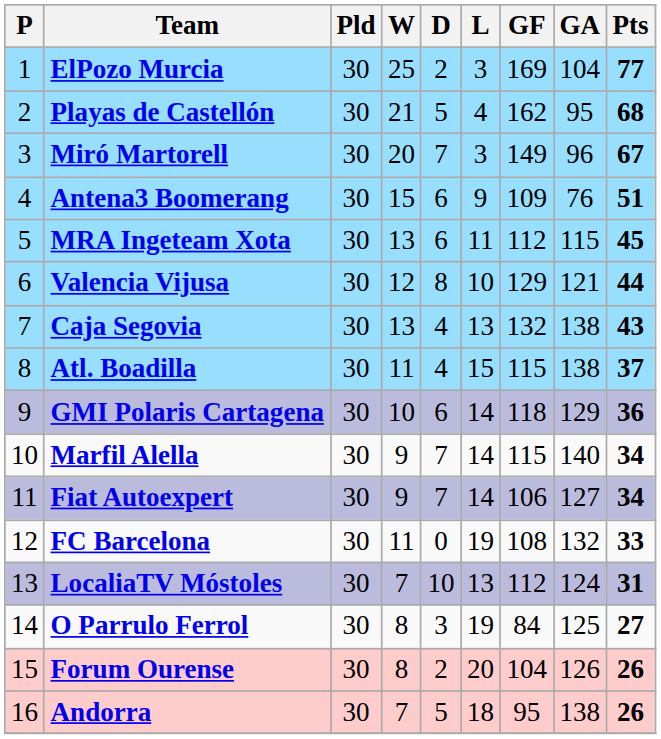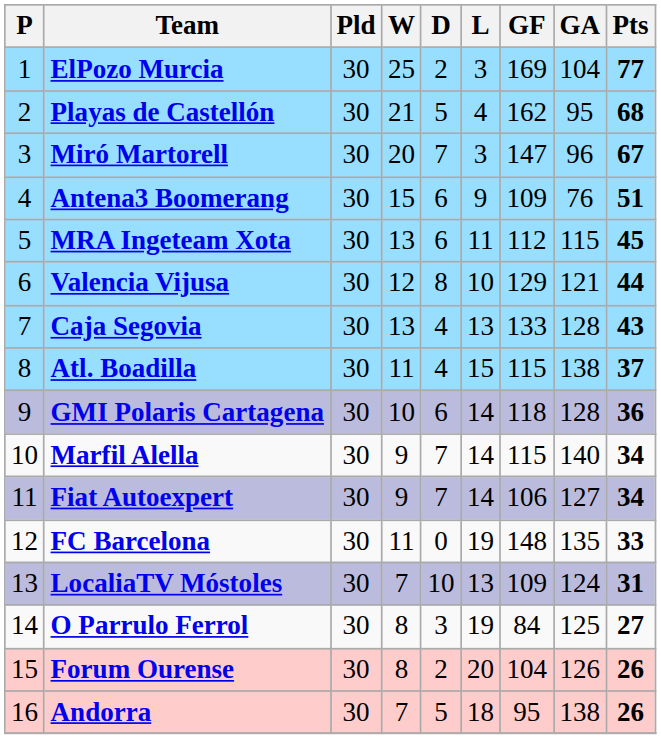Miró Martorell | GF: 149 -> 147
Caja Segovia | GF: 132 -> 133
Caja Segovia | GA: 138 -> 128
GMI Polaris Cartagena | GA: 129 -> 128
FC Barcelona | GF: 108 -> 148
FC Barcelona | GA: 132 -> 135
LocaliaTV Móstoles | GF: 112 -> 109
